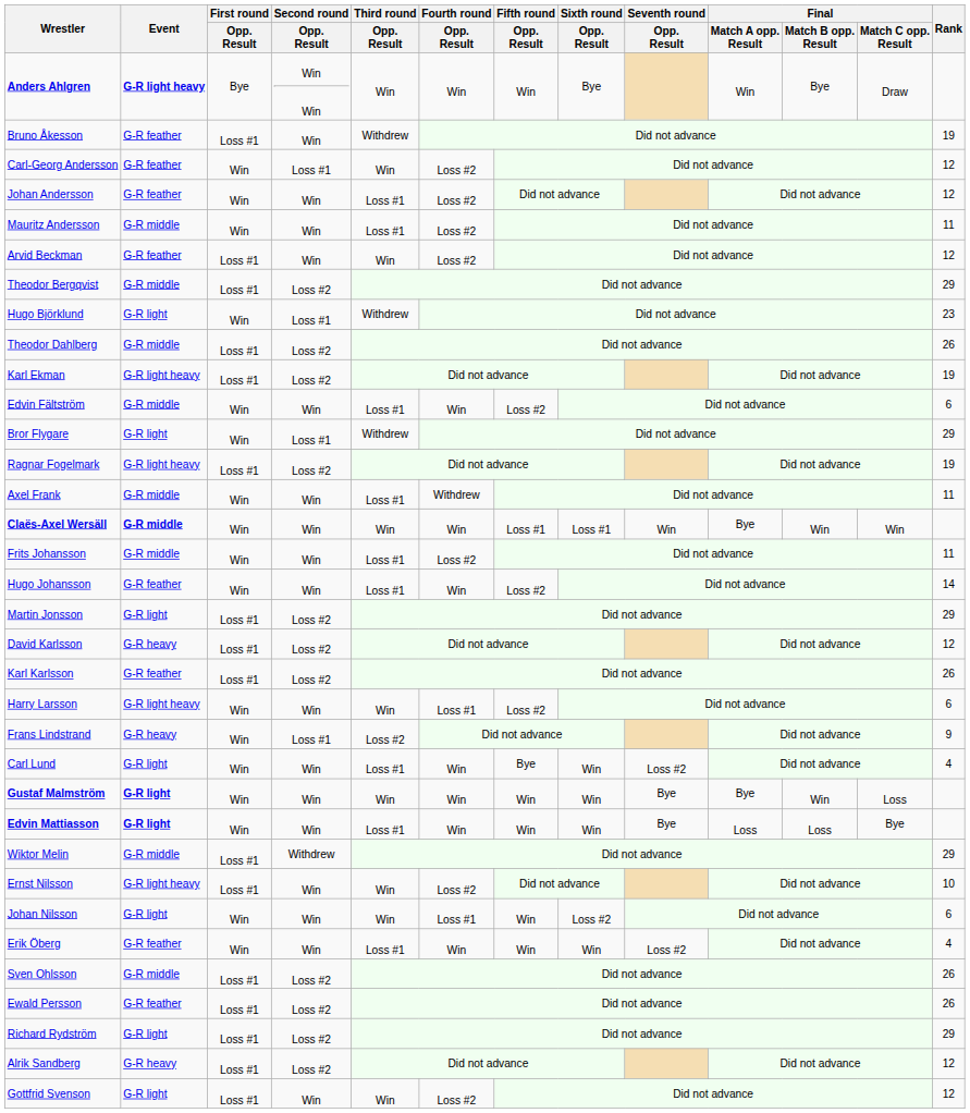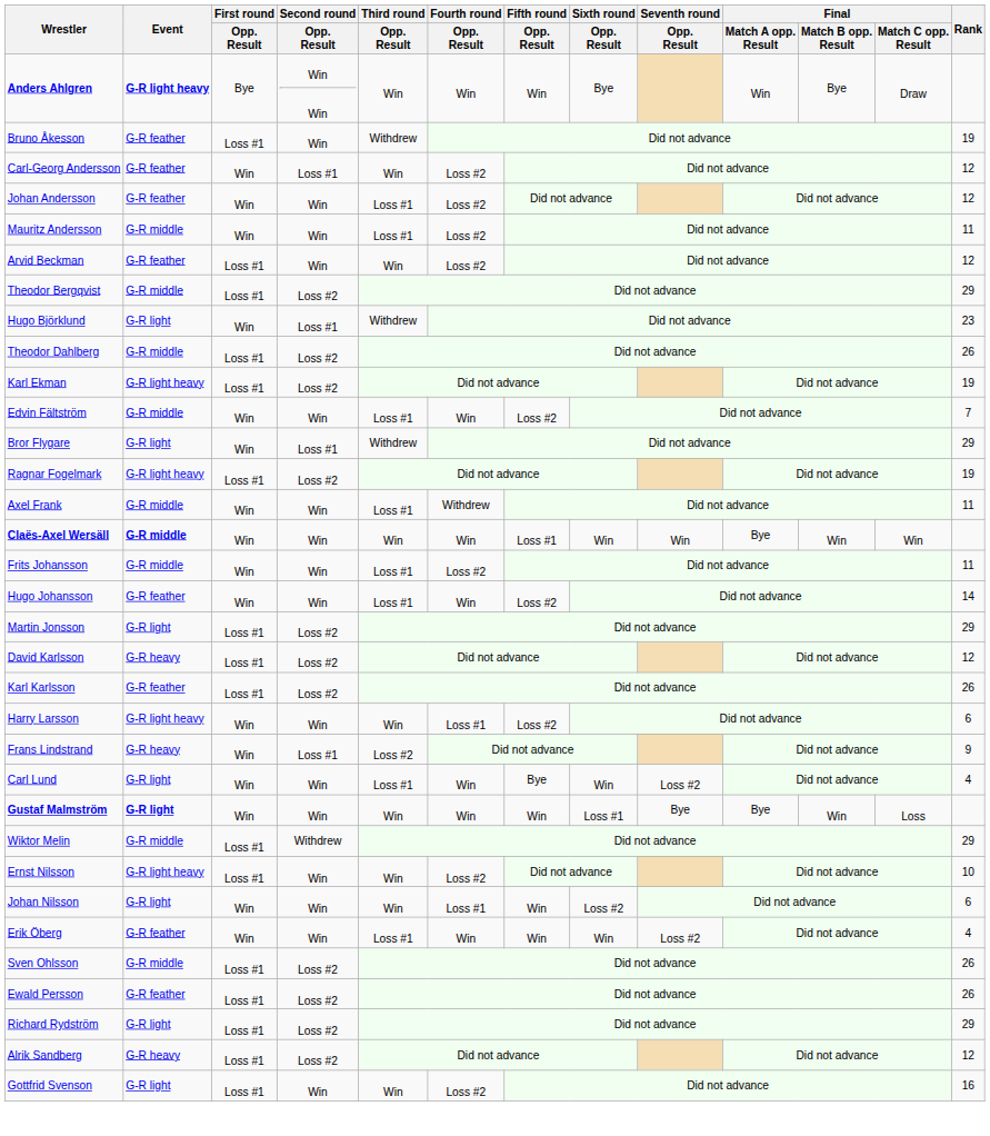Edvin Fältström | Rank: 6 -> 7
Claës-Axel Wersäll | Sixth round / Opp. Result: Loss #1 -> Win
Gustaf Malmström | Sixth round / Opp. Result: Win -> Loss #1
- row: Edvin Mattiasson | G-R light | Win | Win | Loss #1 | Win | Win | Win | Bye | Loss | Loss | Bye
Gottfrid Svenson | Rank: 12 -> 16
